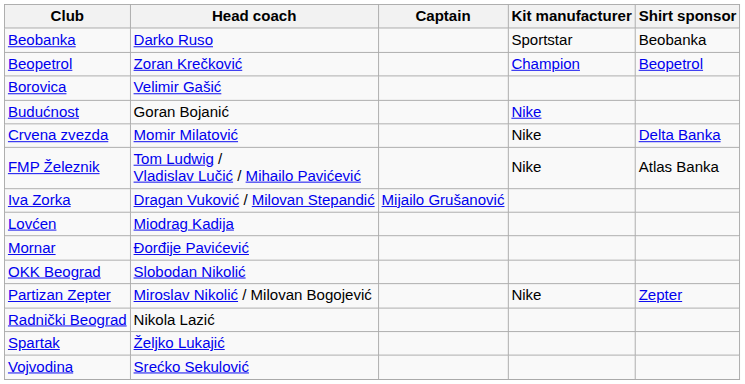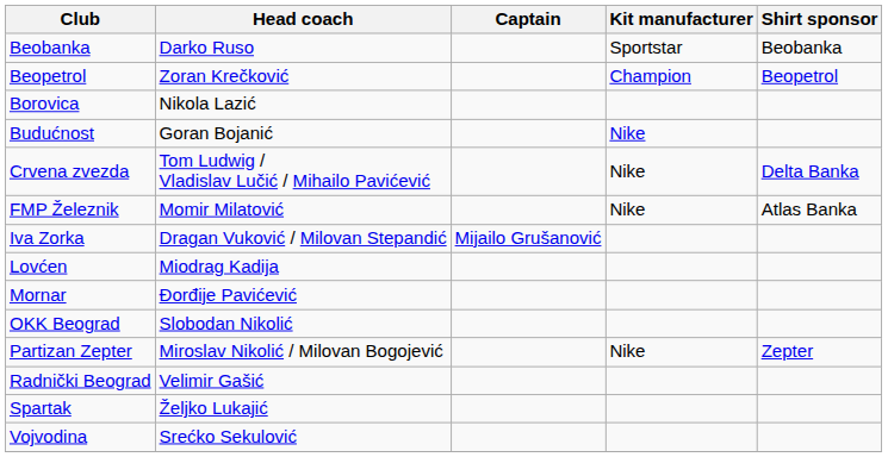Borovica | Head coach: Velimir Gašić -> Nikola Lazić
Crvena zvezda | Head coach: Momir Milatović -> Tom Ludwig / Vladislav Lučić / Mihailo Pavićević
FMP Železnik | Head coach: Tom Ludwig / Vladislav Lučić / Mihailo Pavićević -> Momir Milatović
Radnički Beograd | Head coach: Nikola Lazić -> Velimir Gašić
